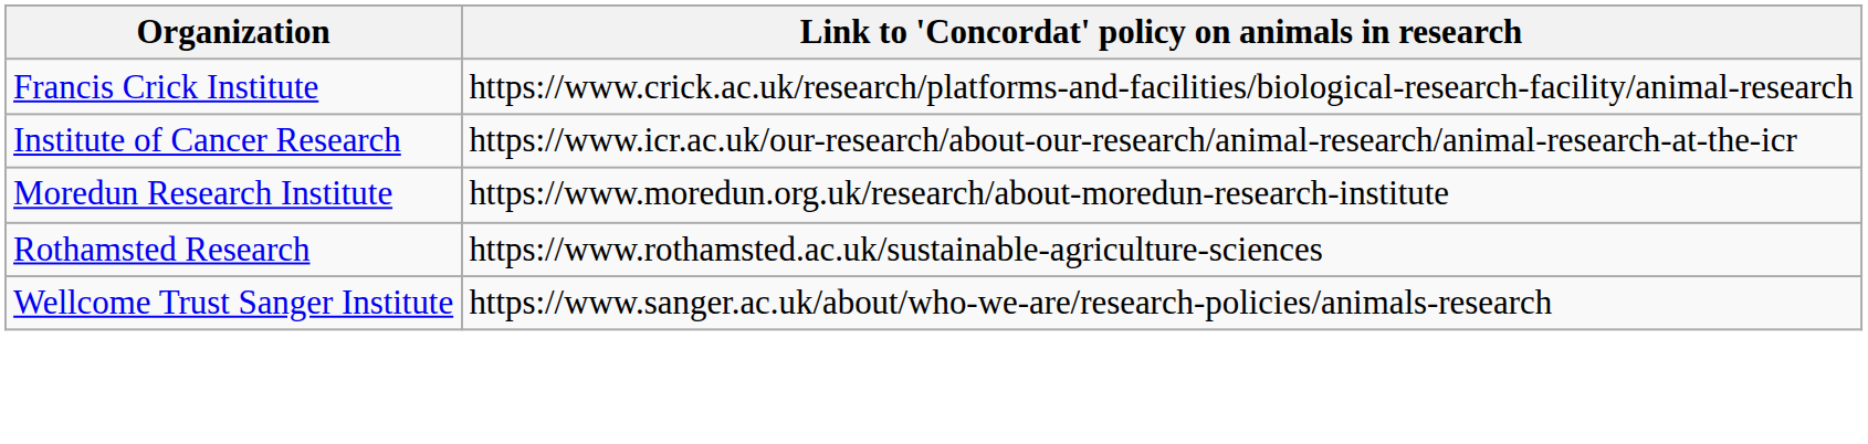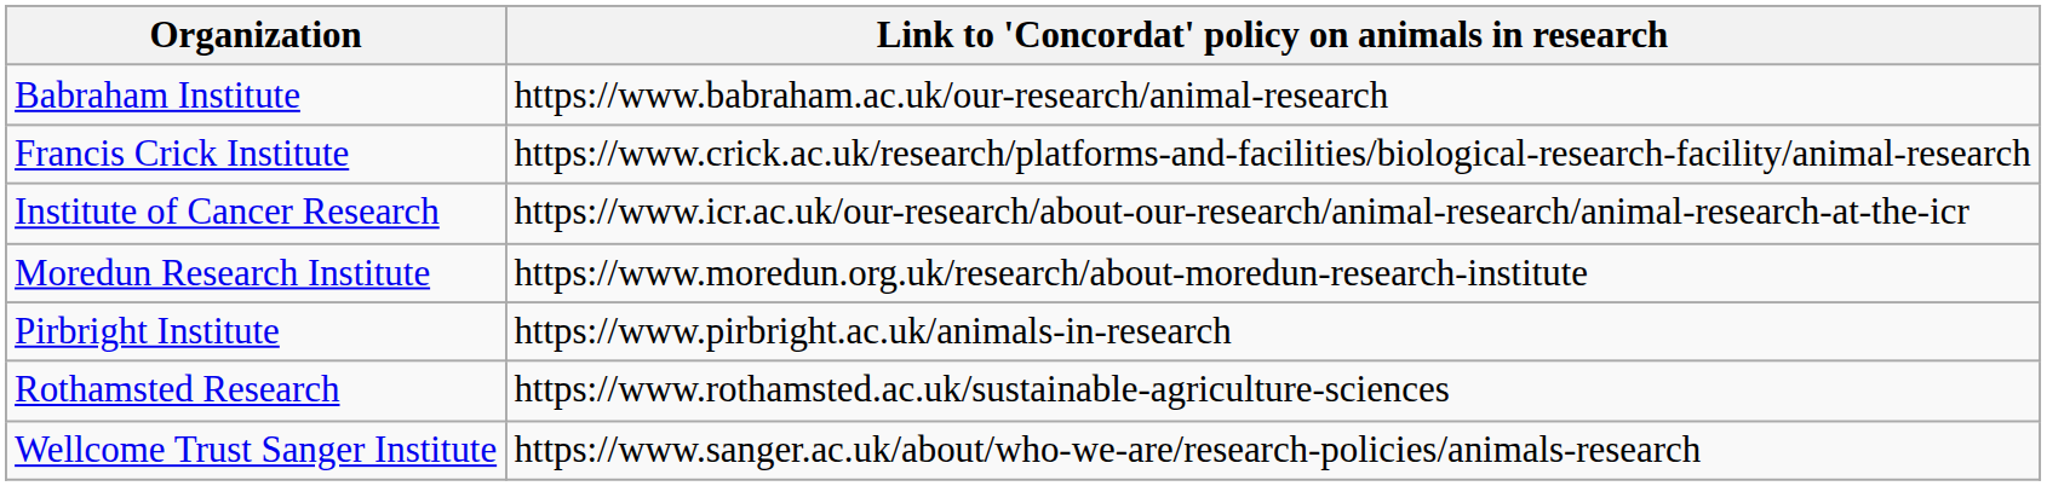+ row: Babraham Institute | https://www.babraham.ac.uk/our-research/animal-research
+ row: Pirbright Institute | https://www.pirbright.ac.uk/animals-in-research
